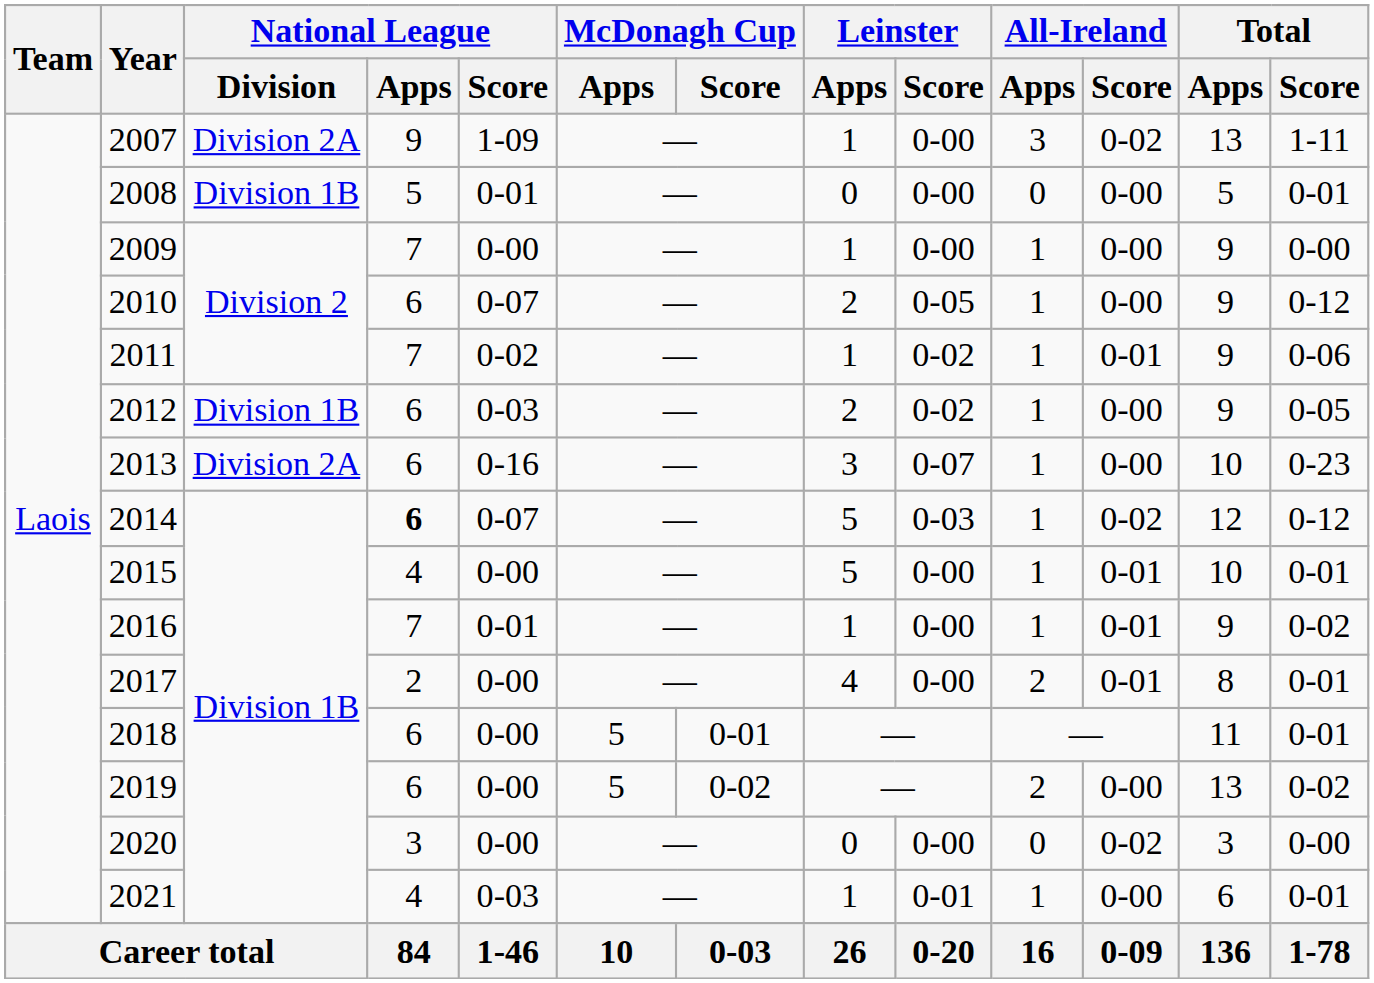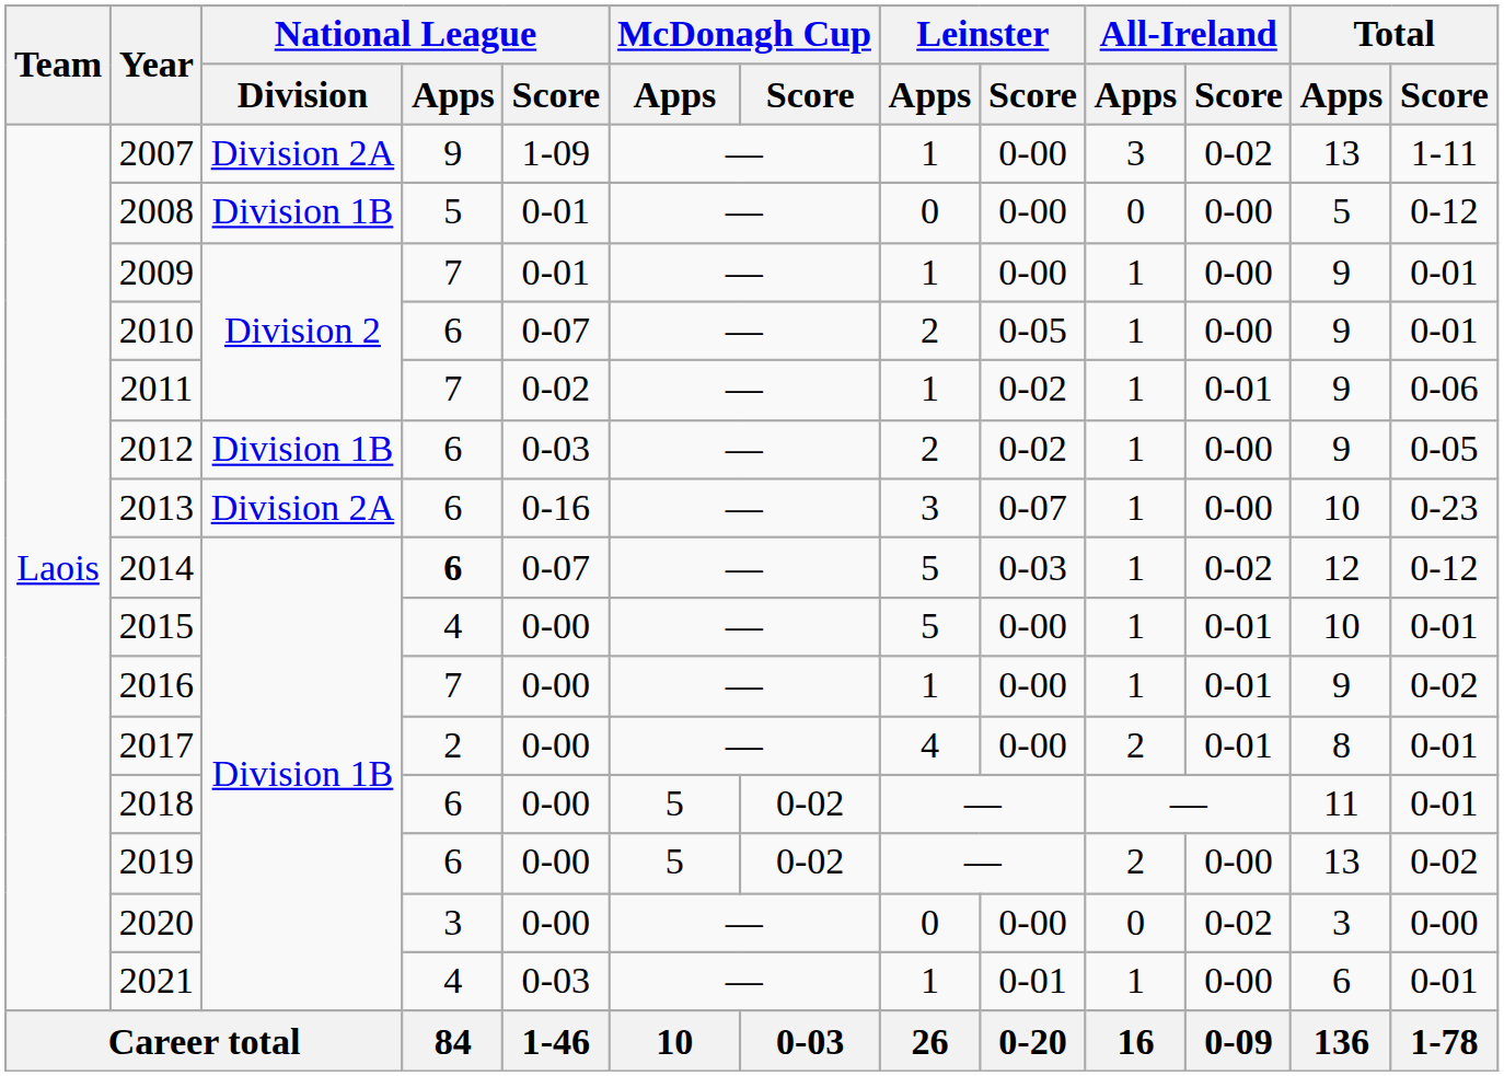2008 | Total / Score: 0-01 -> 0-12
2009 | National League / Score: 0-00 -> 0-01
2009 | Total / Score: 0-00 -> 0-01
2010 | Total / Score: 0-12 -> 0-01
2016 | National League / Score: 0-01 -> 0-00
2018 | McDonagh Cup / Score: 0-01 -> 0-02
